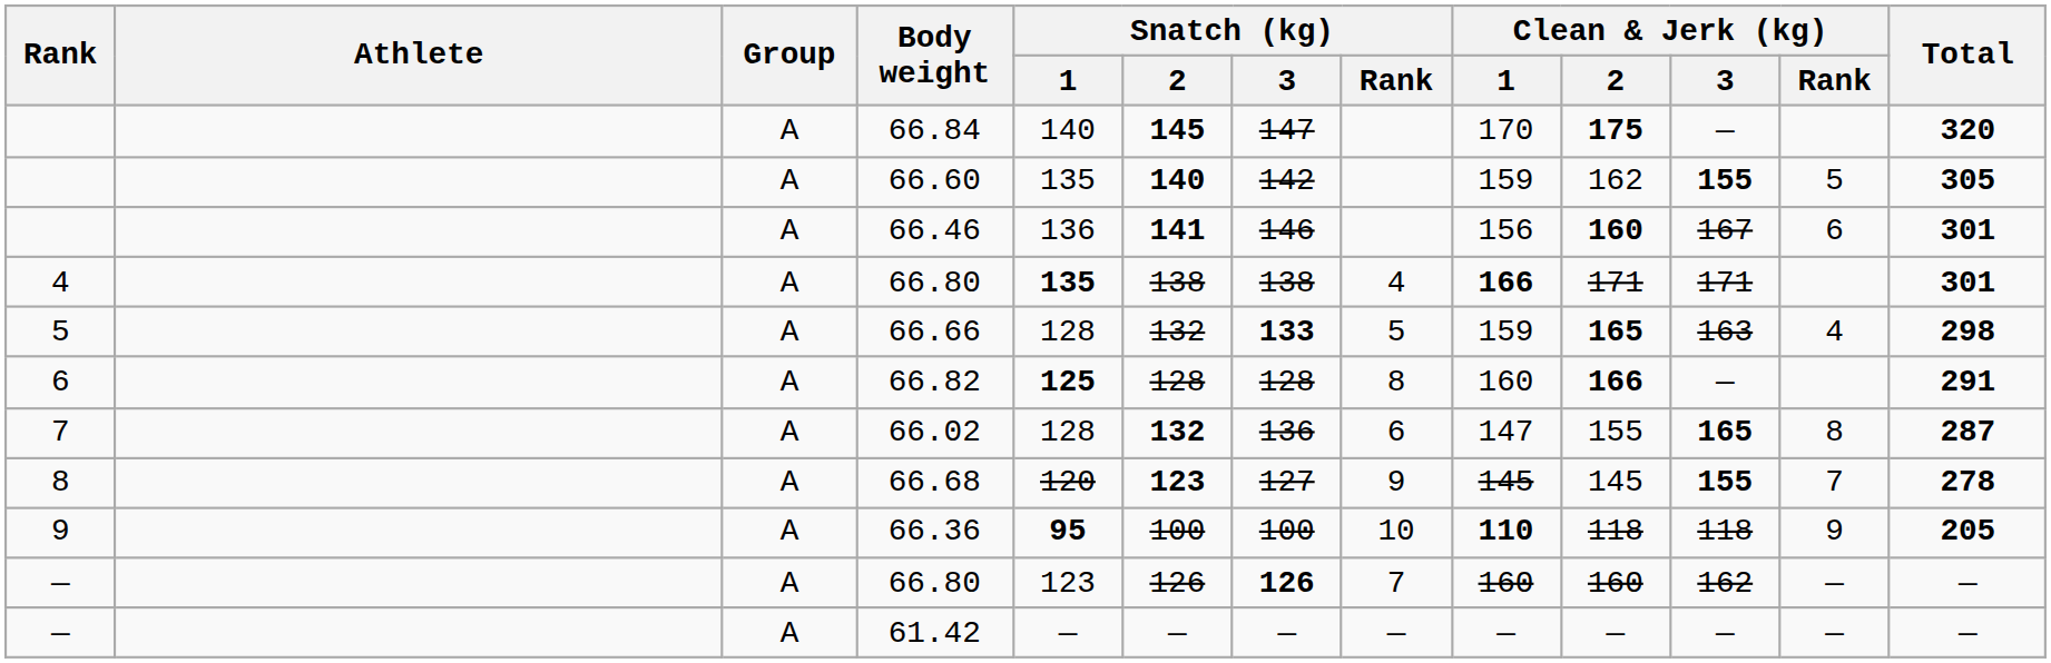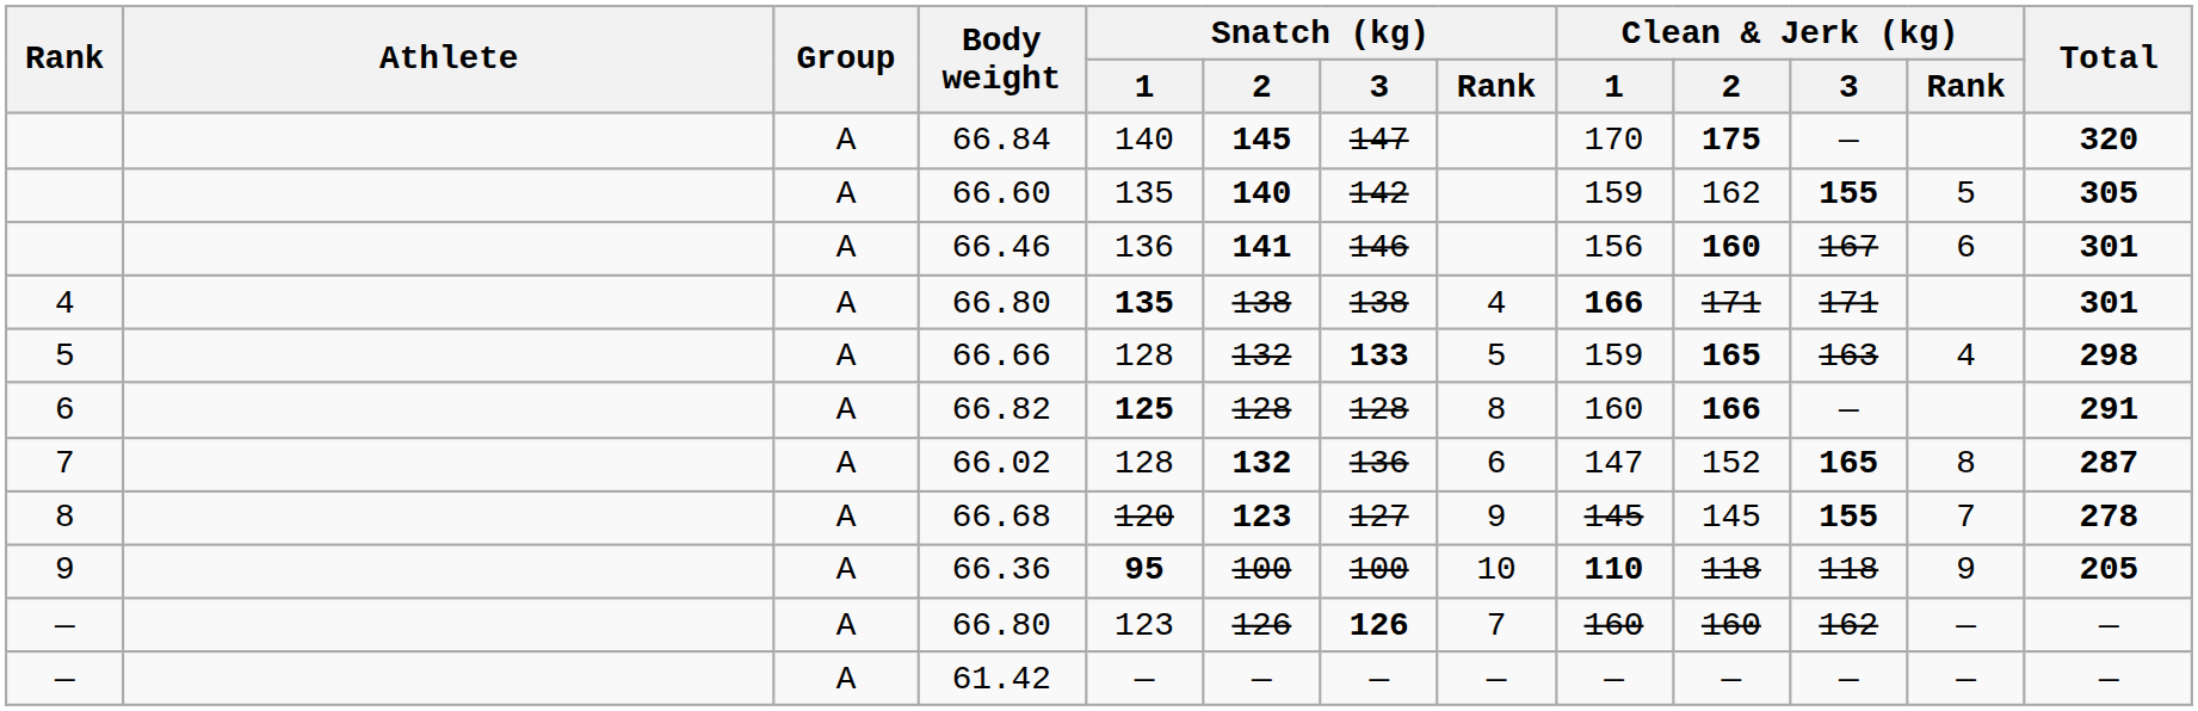66.02 | Clean & Jerk (kg) / 2: 155 -> 152
